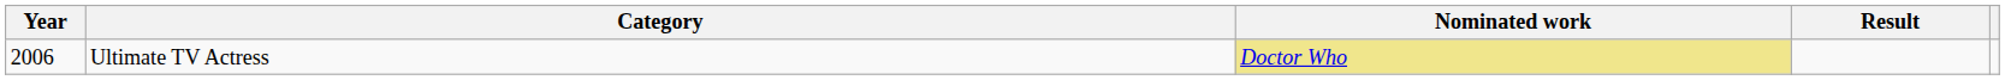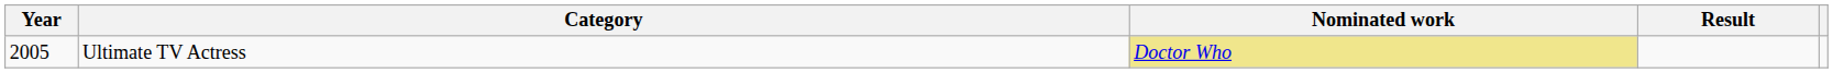Ultimate TV Actress | Year: 2006 -> 2005
